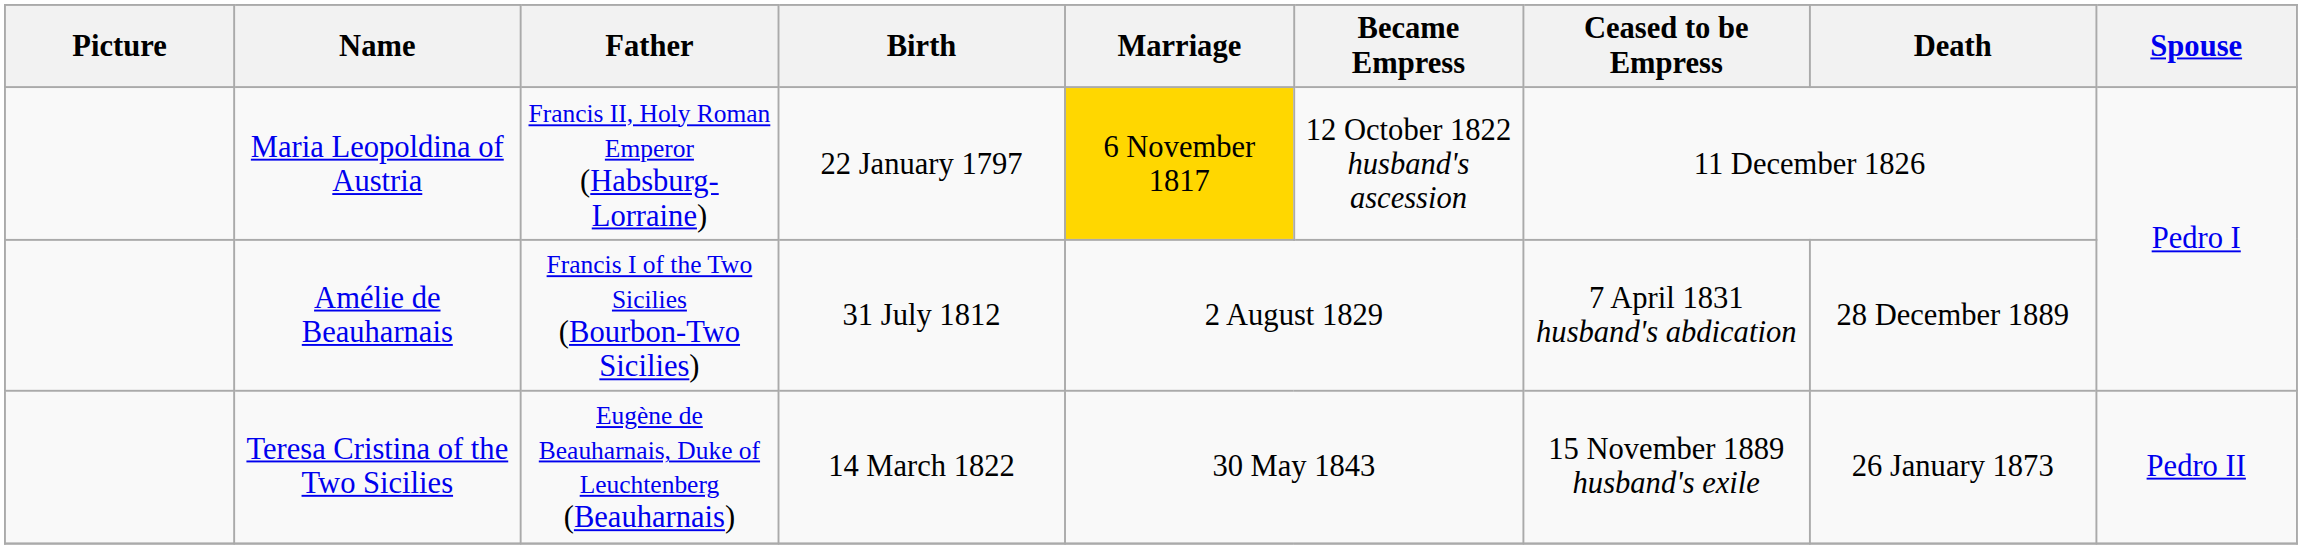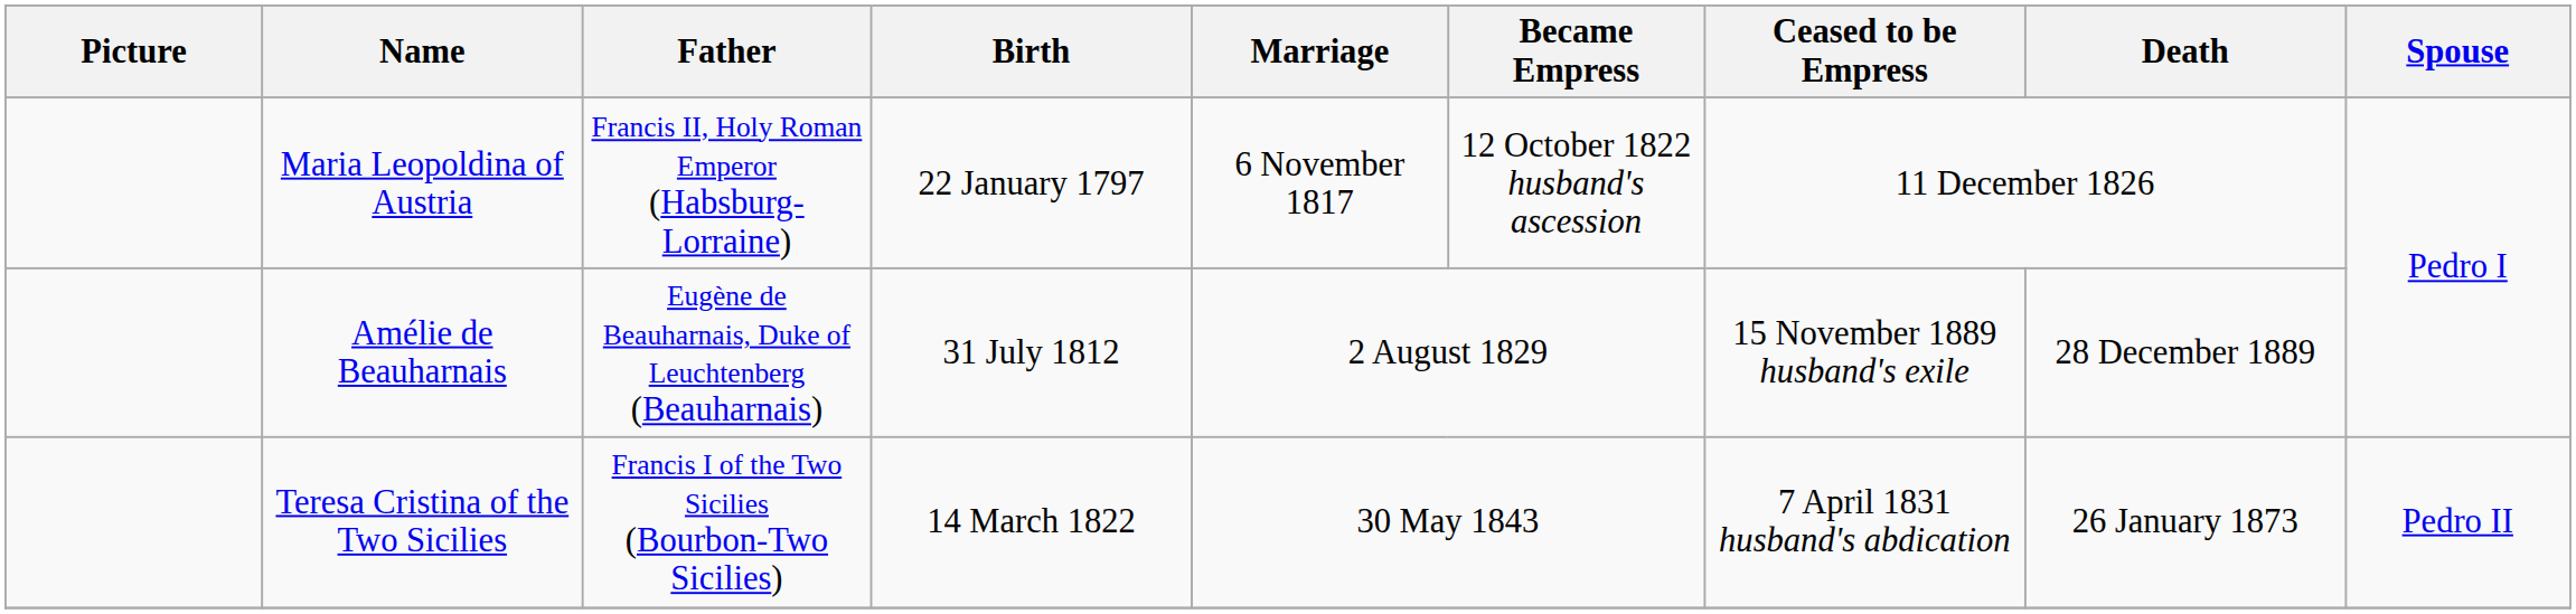Maria Leopoldina of Austria | Marriage: gold background -> no background
Amélie de Beauharnais | Father: Francis I of the Two Sicilies (Bourbon-Two Sicilies) -> Eugène de Beauharnais, Duke of Leuchtenberg (Beauharnais)
Amélie de Beauharnais | Ceased to be Empress: 7 April 1831 husband's abdication -> 15 November 1889 husband's exile
Teresa Cristina of the Two Sicilies | Father: Eugène de Beauharnais, Duke of Leuchtenberg (Beauharnais) -> Francis I of the Two Sicilies (Bourbon-Two Sicilies)
Teresa Cristina of the Two Sicilies | Ceased to be Empress: 15 November 1889 husband's exile -> 7 April 1831 husband's abdication
